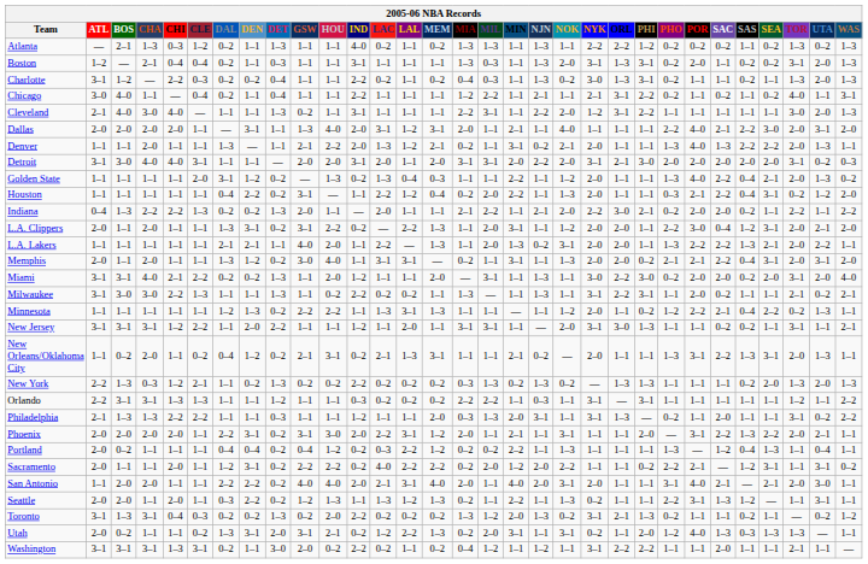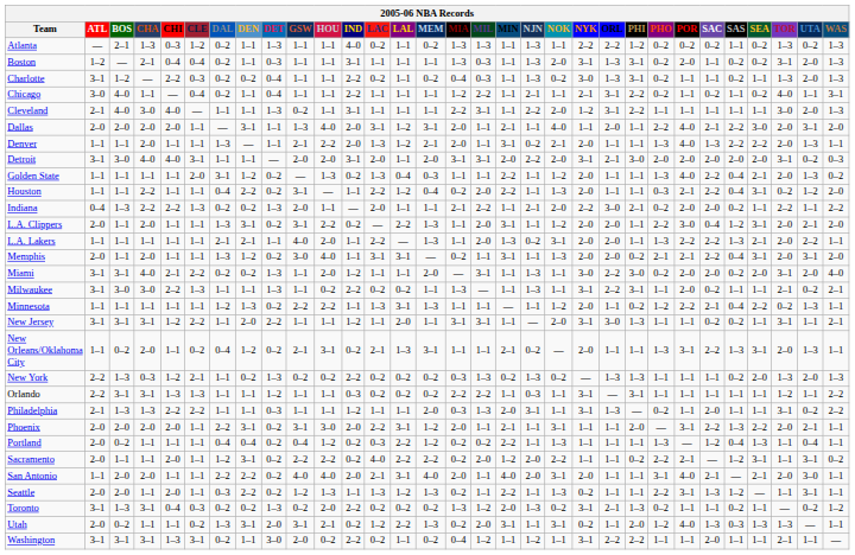Dallas | ORL: 1–1 -> 2–0
Denver | MIA: 0–2 -> 2–0
Houston | CHA: 1–1 -> 2–2
